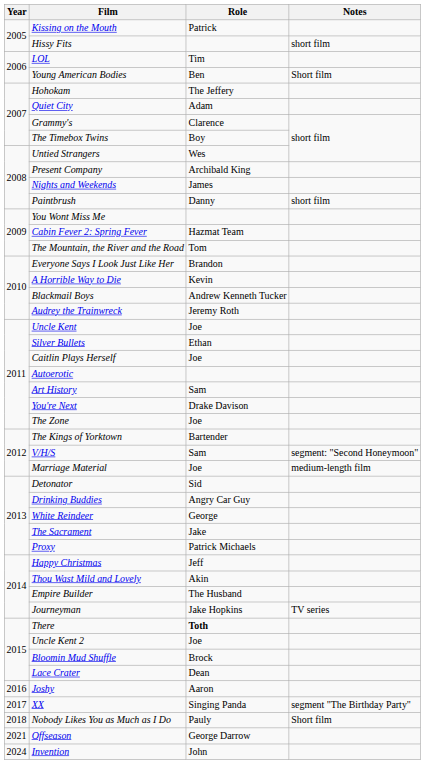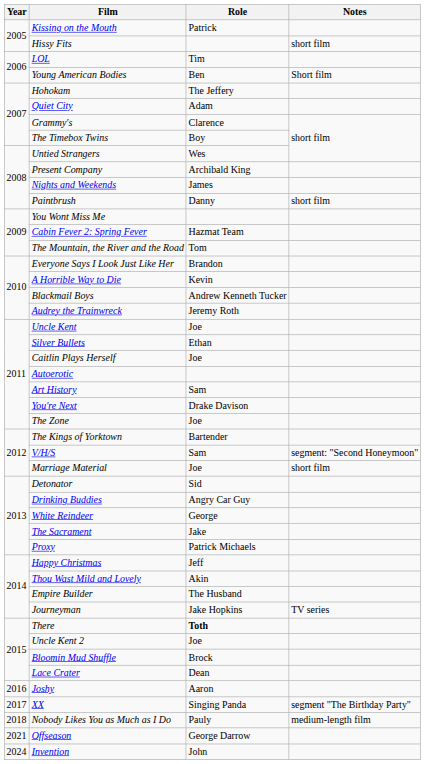Marriage Material | Notes: medium-length film -> short film
Nobody Likes You as Much as I Do | Notes: Short film -> medium-length film
